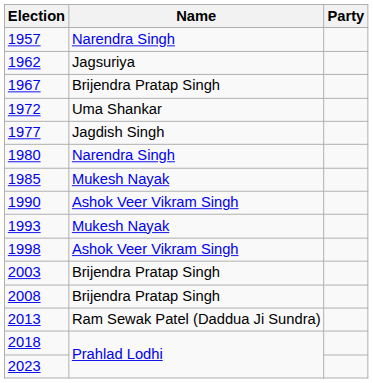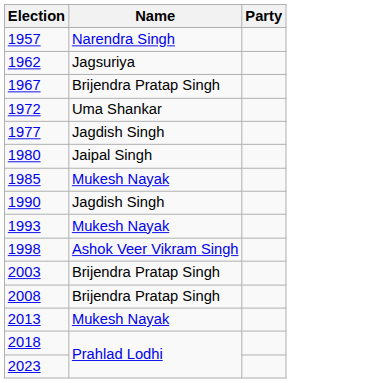1980 | Name: Narendra Singh -> Jaipal Singh
1990 | Name: Ashok Veer Vikram Singh -> Jagdish Singh
2013 | Name: Ram Sewak Patel (Daddua Ji Sundra) -> Mukesh Nayak
